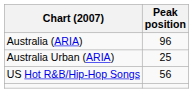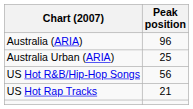+ row: US Hot Rap Tracks | 21
